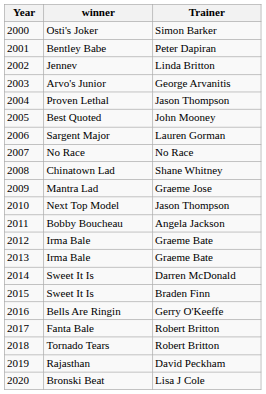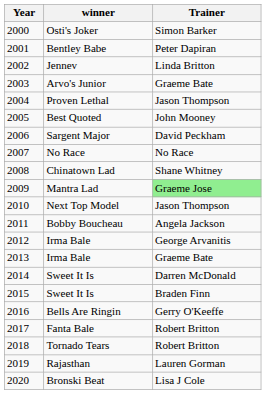Arvo's Junior | Trainer: George Arvanitis -> Graeme Bate
Sargent Major | Trainer: Lauren Gorman -> David Peckham
Mantra Lad | Trainer: no background -> lightgreen background
2012 / Irma Bale | Trainer: Graeme Bate -> George Arvanitis
Rajasthan | Trainer: David Peckham -> Lauren Gorman
